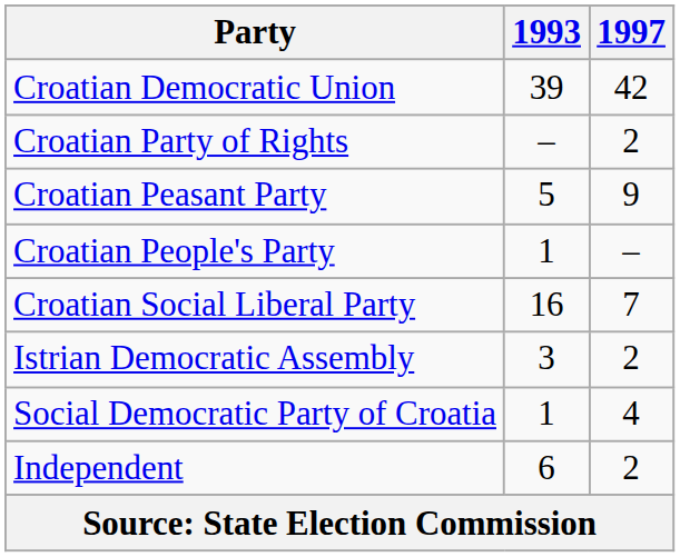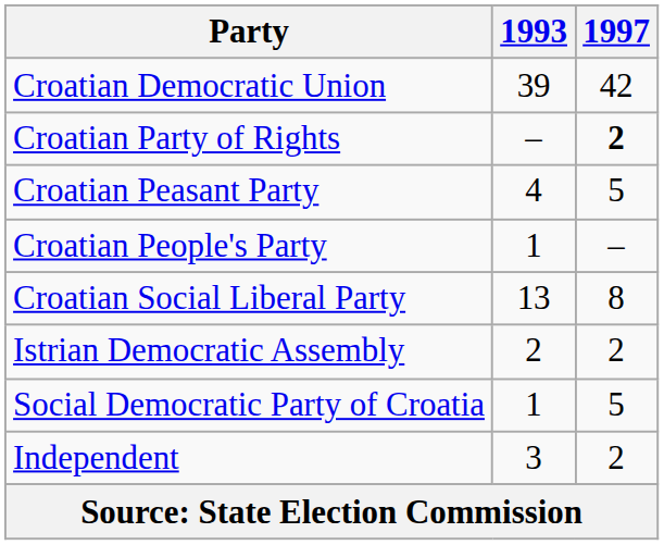Croatian Party of Rights | 1997: normal -> bold
Croatian Peasant Party | 1993: 5 -> 4
Croatian Peasant Party | 1997: 9 -> 5
Croatian Social Liberal Party | 1993: 16 -> 13
Croatian Social Liberal Party | 1997: 7 -> 8
Istrian Democratic Assembly | 1993: 3 -> 2
Social Democratic Party of Croatia | 1997: 4 -> 5
Independent | 1993: 6 -> 3
